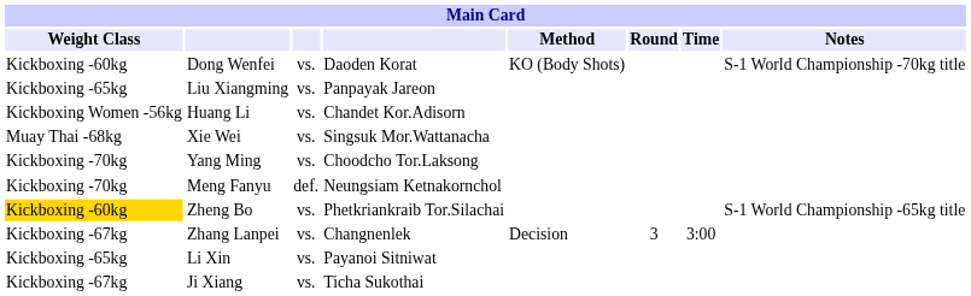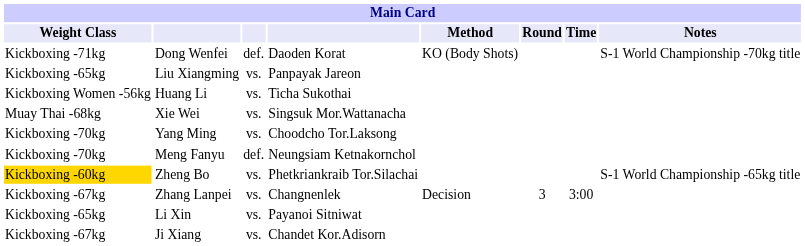Dong Wenfei | Weight Class: Kickboxing -60kg -> Kickboxing -71kg
Dong Wenfei | column 3: vs. -> def.
Huang Li | column 4: Chandet Kor.Adisorn -> Ticha Sukothai
Ji Xiang | column 4: Ticha Sukothai -> Chandet Kor.Adisorn
